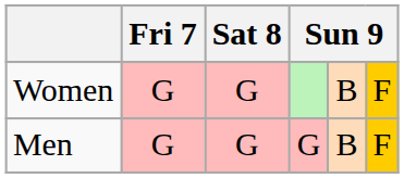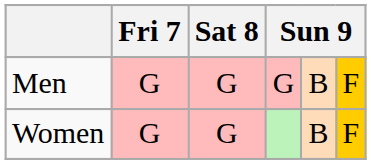rows swapped: Men <-> Women
